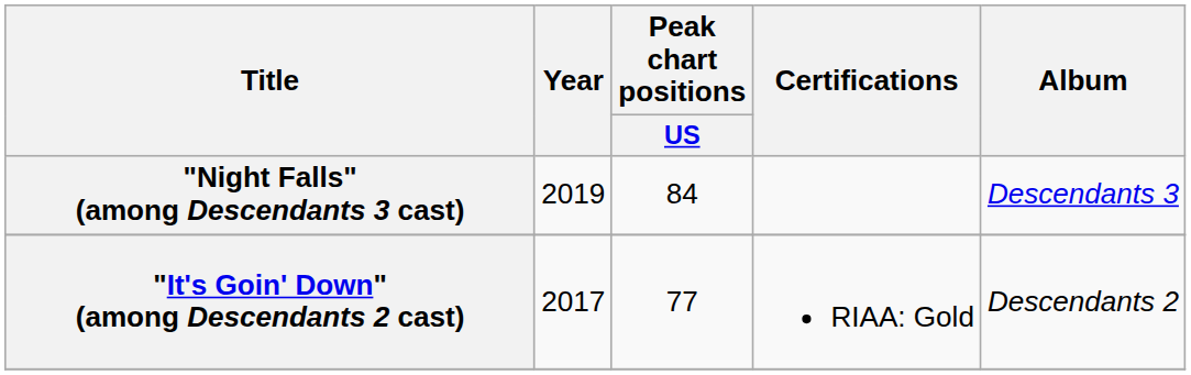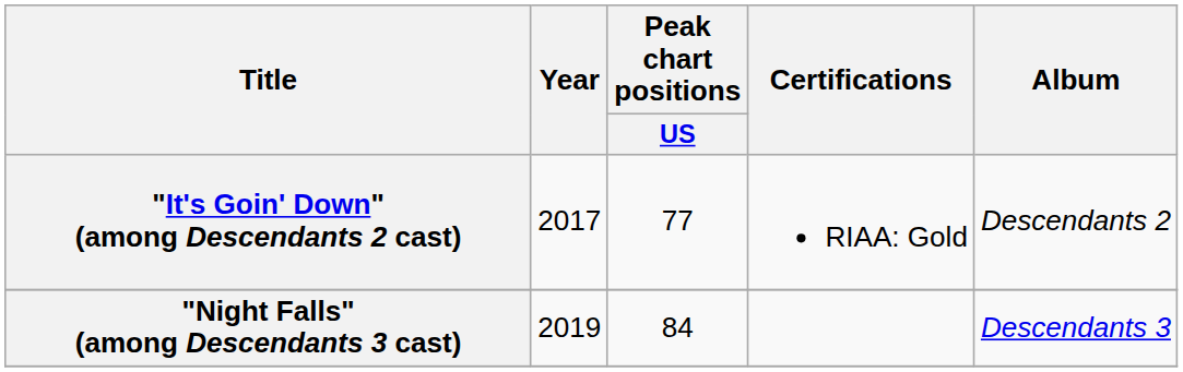rows swapped: "It's Goin' Down" (among Descendants 2 cast) <-> "Night Falls" (among Descendants 3 cast)
